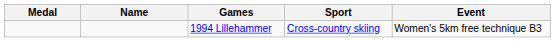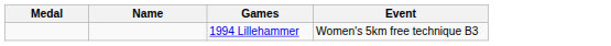- column: Sport | Cross-country skiing
